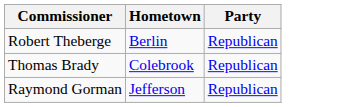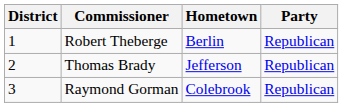+ column: District | 1 | 2 | 3
Thomas Brady | Hometown: Colebrook -> Jefferson
Raymond Gorman | Hometown: Jefferson -> Colebrook
